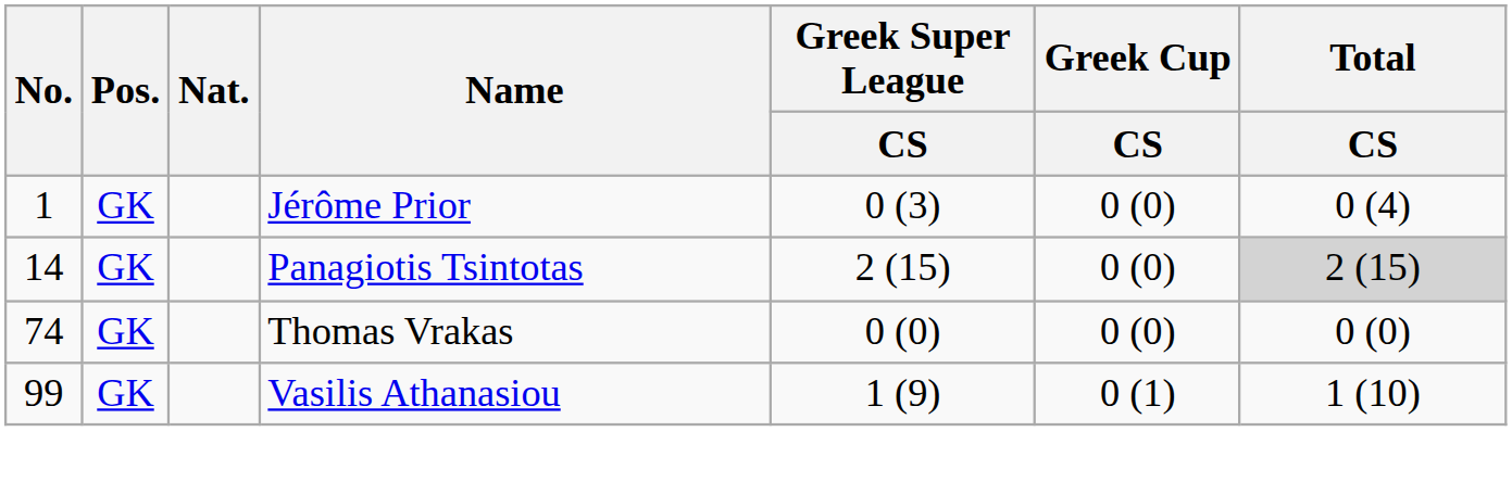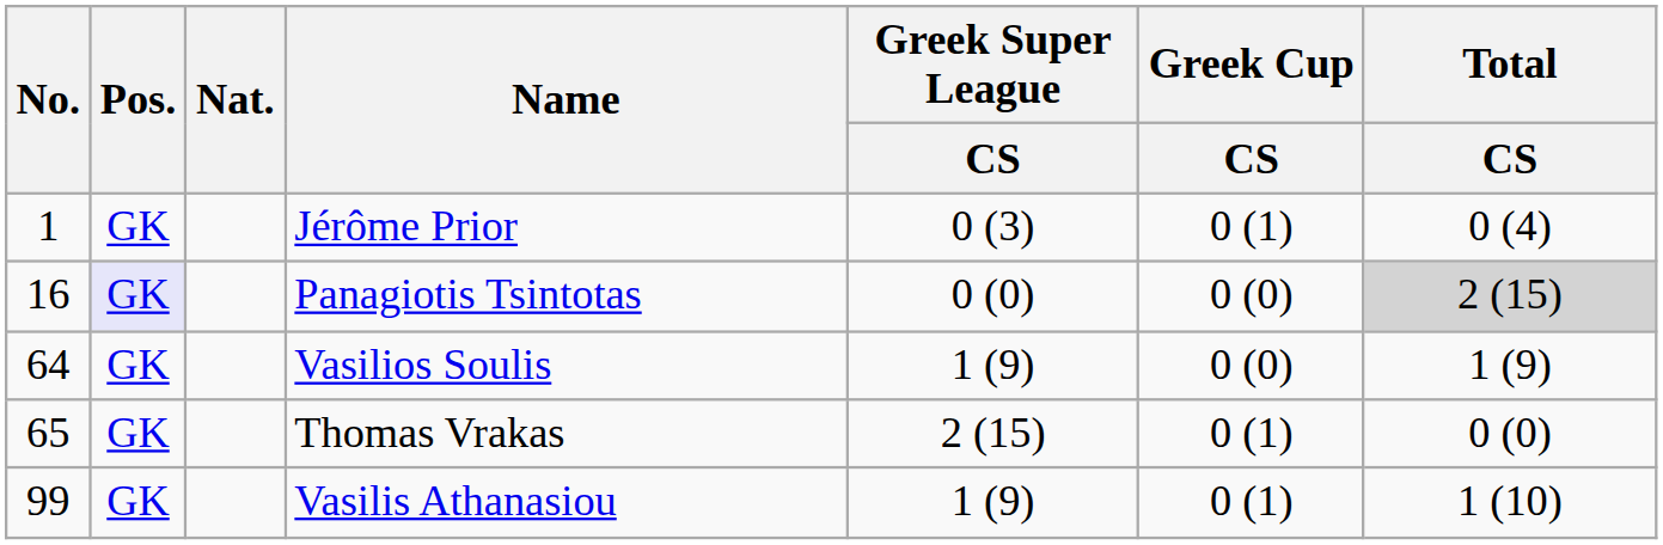Jérôme Prior | Greek Cup / CS: 0 (0) -> 0 (1)
Panagiotis Tsintotas | No.: 14 -> 16
Panagiotis Tsintotas | Pos.: no background -> lavender background
Panagiotis Tsintotas | Greek Super League / CS: 2 (15) -> 0 (0)
+ row: 64 | GK | Vasilios Soulis | 1 (9) | 0 (0) | 1 (9)
Thomas Vrakas | No.: 74 -> 65
Thomas Vrakas | Greek Super League / CS: 0 (0) -> 2 (15)
Thomas Vrakas | Greek Cup / CS: 0 (0) -> 0 (1)
